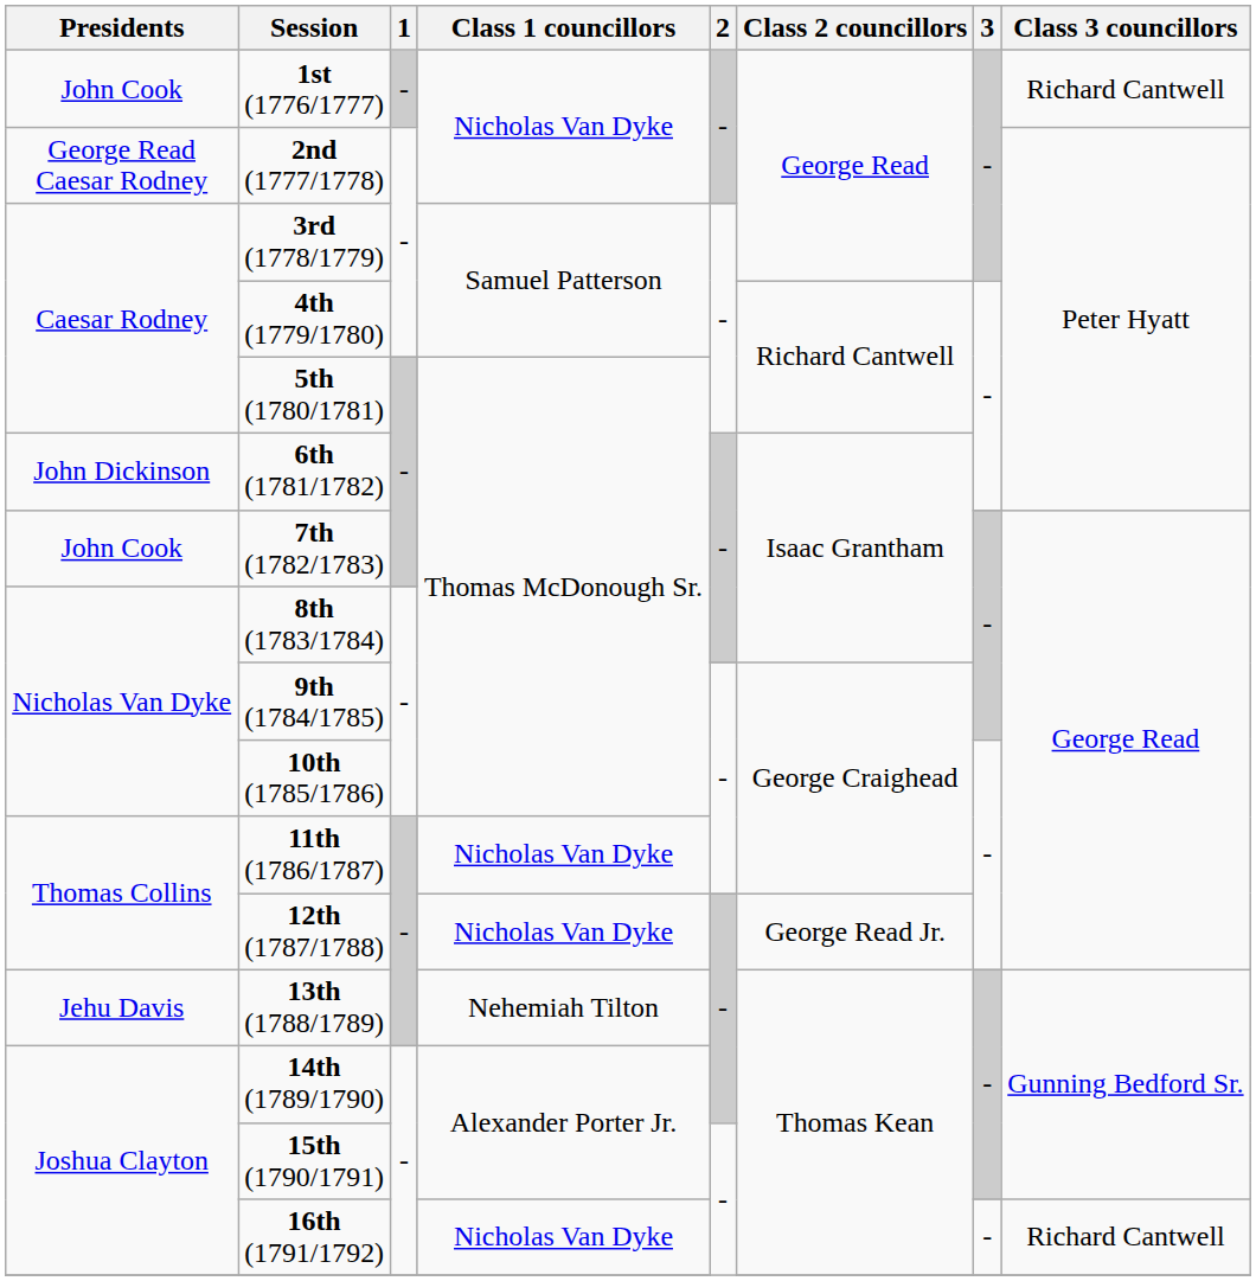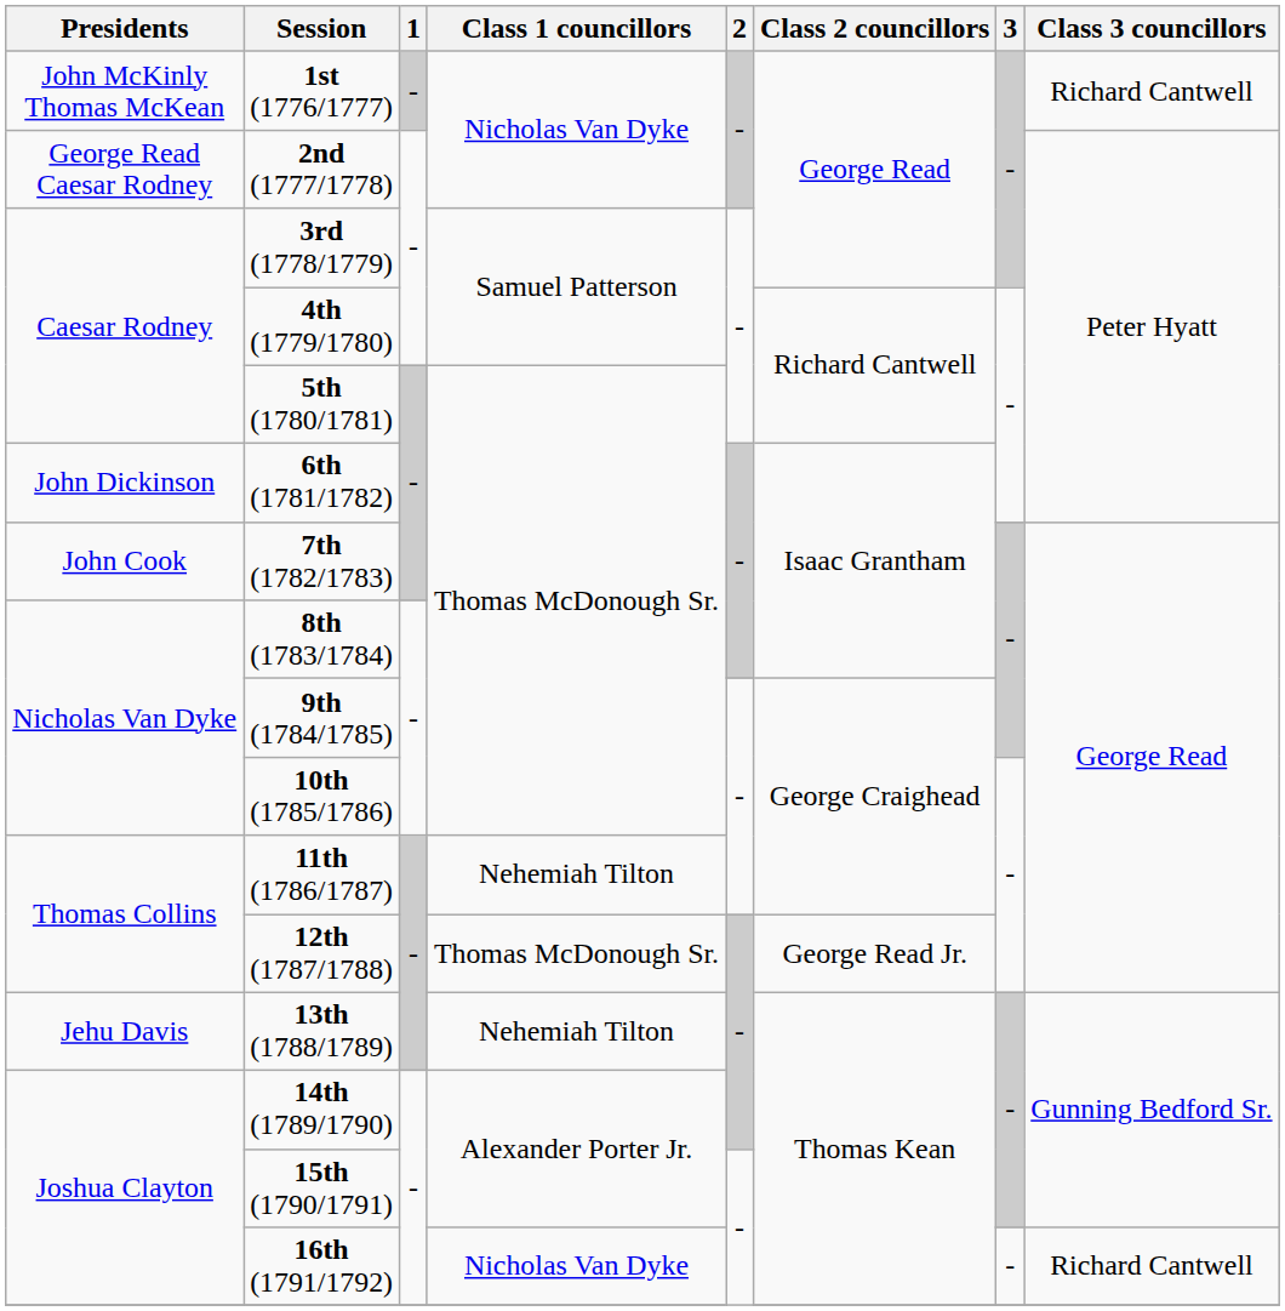1st (1776/1777) | Presidents: John Cook -> John McKinly Thomas McKean
11th (1786/1787) | Class 1 councillors: Nicholas Van Dyke -> Nehemiah Tilton
12th (1787/1788) | Class 1 councillors: Nicholas Van Dyke -> Thomas McDonough Sr.
